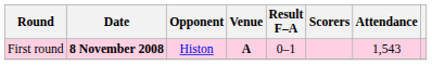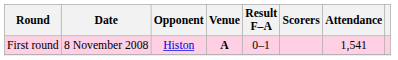First round | Date: bold -> normal
First round | Attendance: 1,543 -> 1,541
